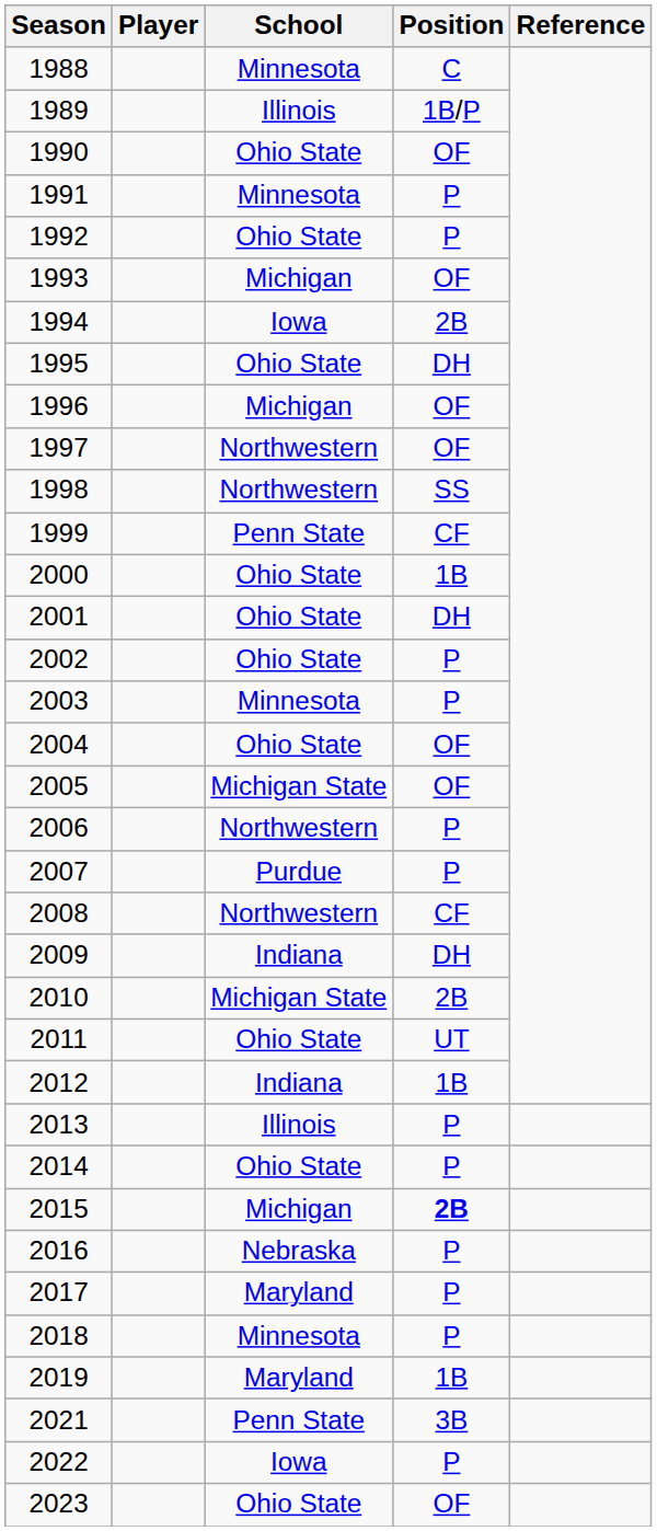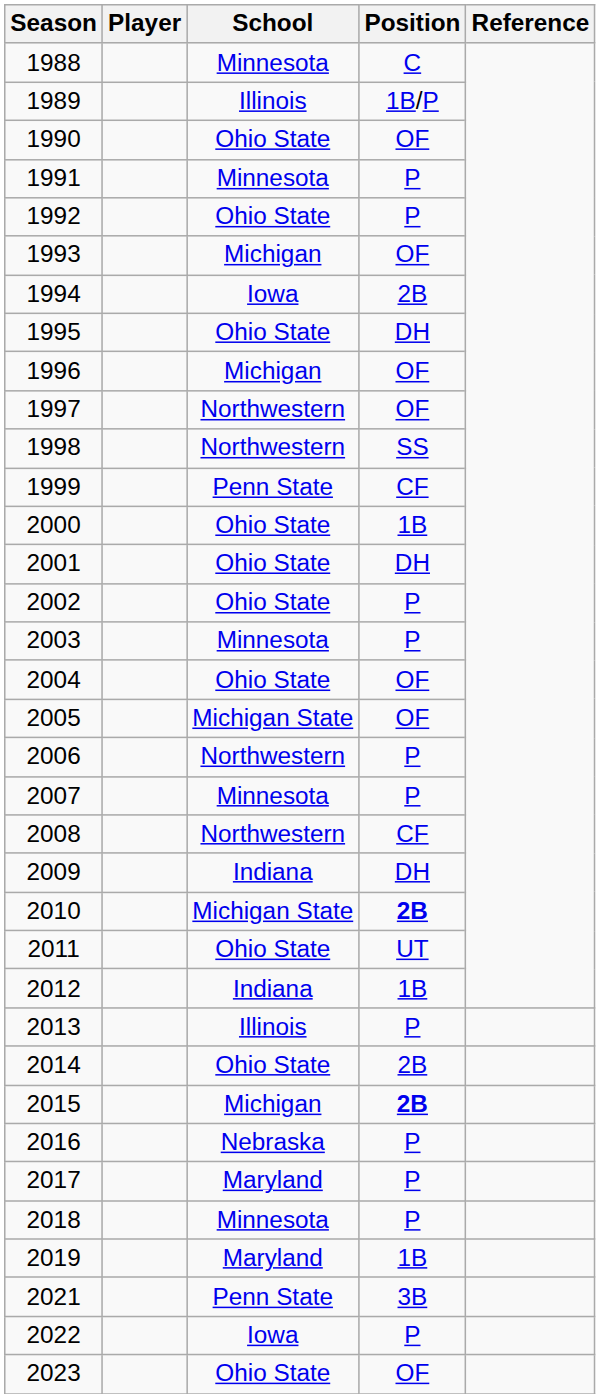2007 | School: Purdue -> Minnesota
2010 | Position: normal -> bold
2014 | Position: P -> 2B
